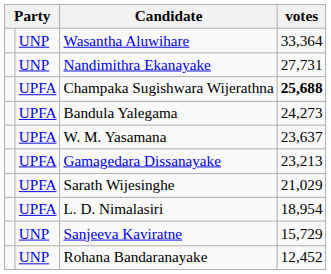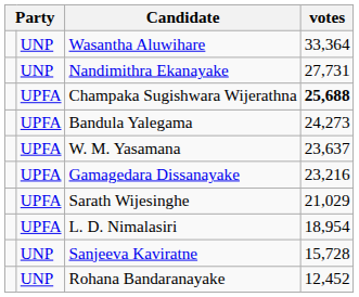Gamagedara Dissanayake | votes: 23,213 -> 23,216
Sanjeeva Kaviratne | votes: 15,729 -> 15,728
